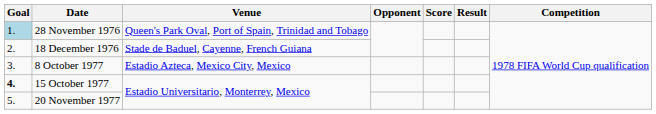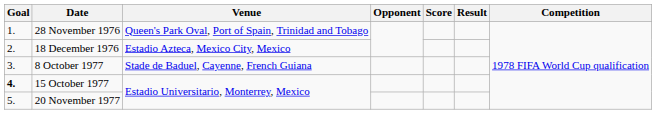28 November 1976 | Goal: lightblue background -> no background
18 December 1976 | Venue: Stade de Baduel, Cayenne, French Guiana -> Estadio Azteca, Mexico City, Mexico
8 October 1977 | Venue: Estadio Azteca, Mexico City, Mexico -> Stade de Baduel, Cayenne, French Guiana
